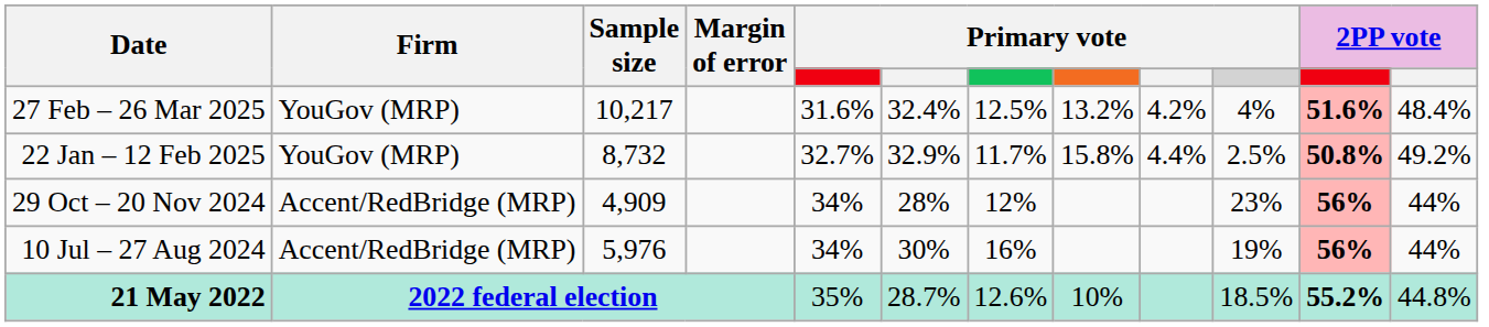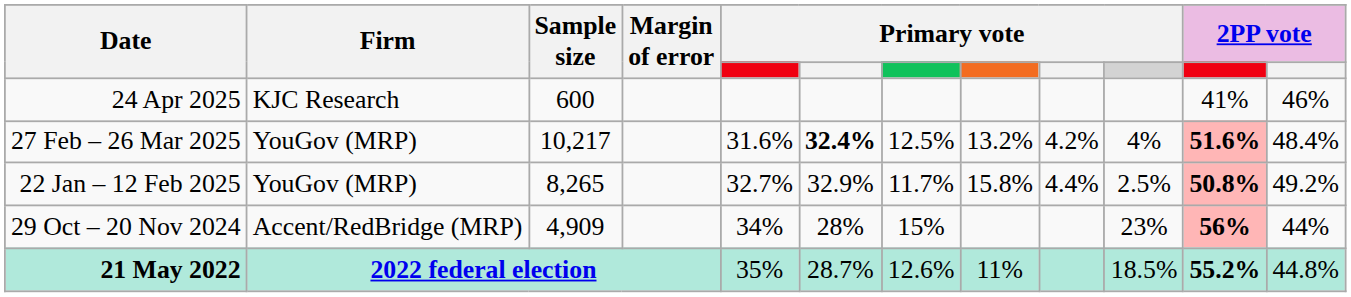+ row: 24 Apr 2025 | KJC Research | 600 | 41% | 46%
27 Feb – 26 Mar 2025 | column 6: normal -> bold
22 Jan – 12 Feb 2025 | Sample size: 8,732 -> 8,265
29 Oct – 20 Nov 2024 | column 7: 12% -> 15%
- row: 10 Jul – 27 Aug 2024 | Accent/RedBridge (MRP) | 5,976 | 34% | 30% | 16% | 19% | 56% | 44%
21 May 2022 | column 8: 10% -> 11%
